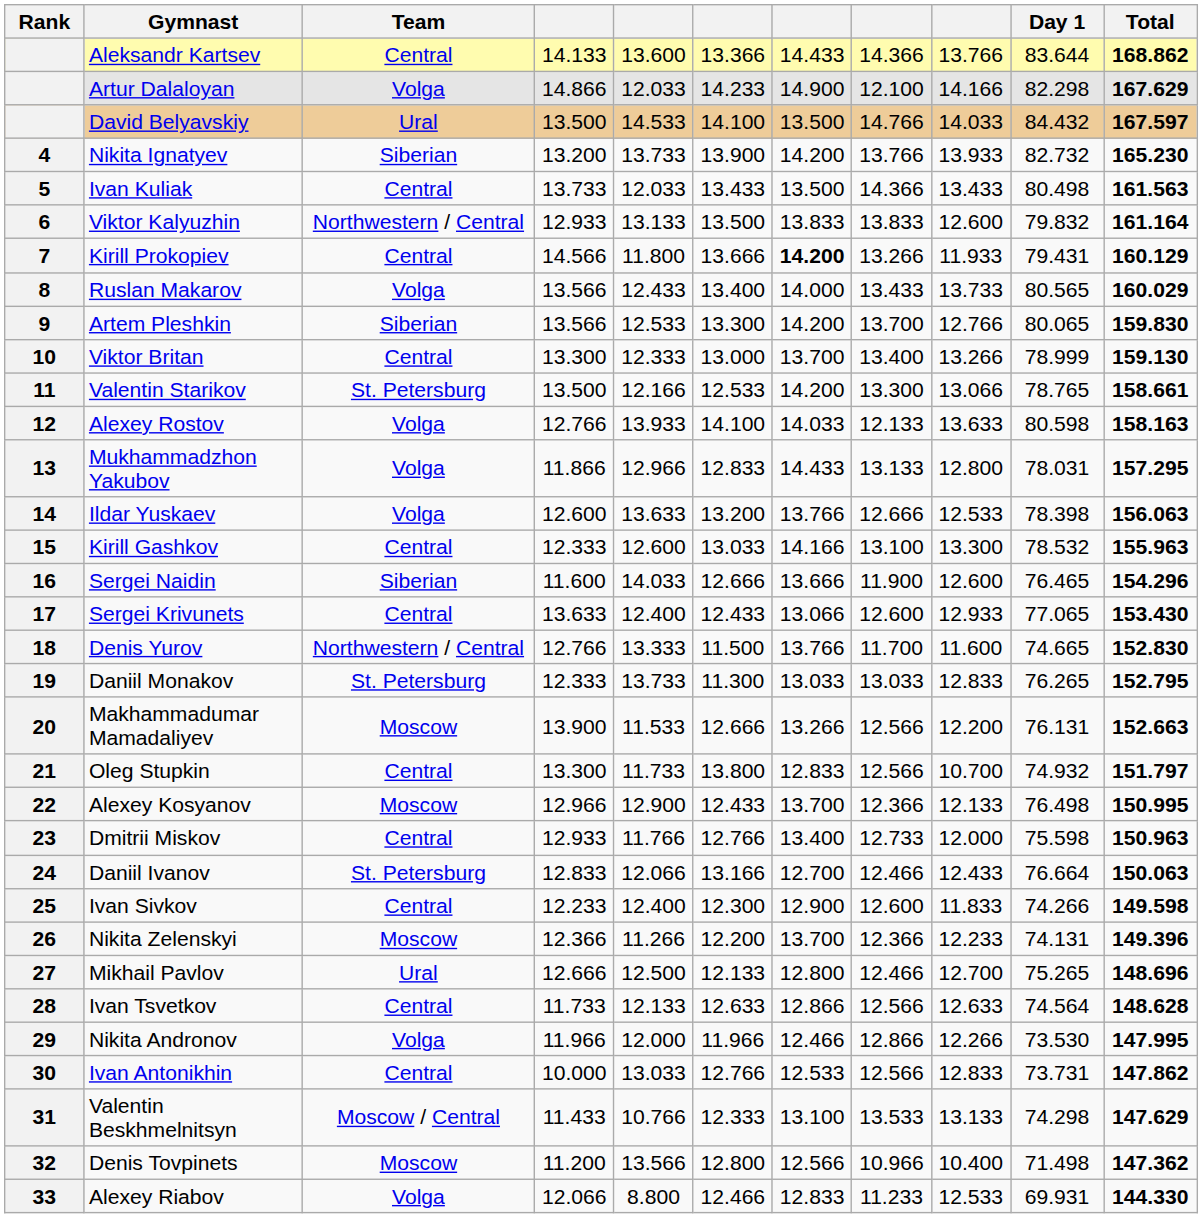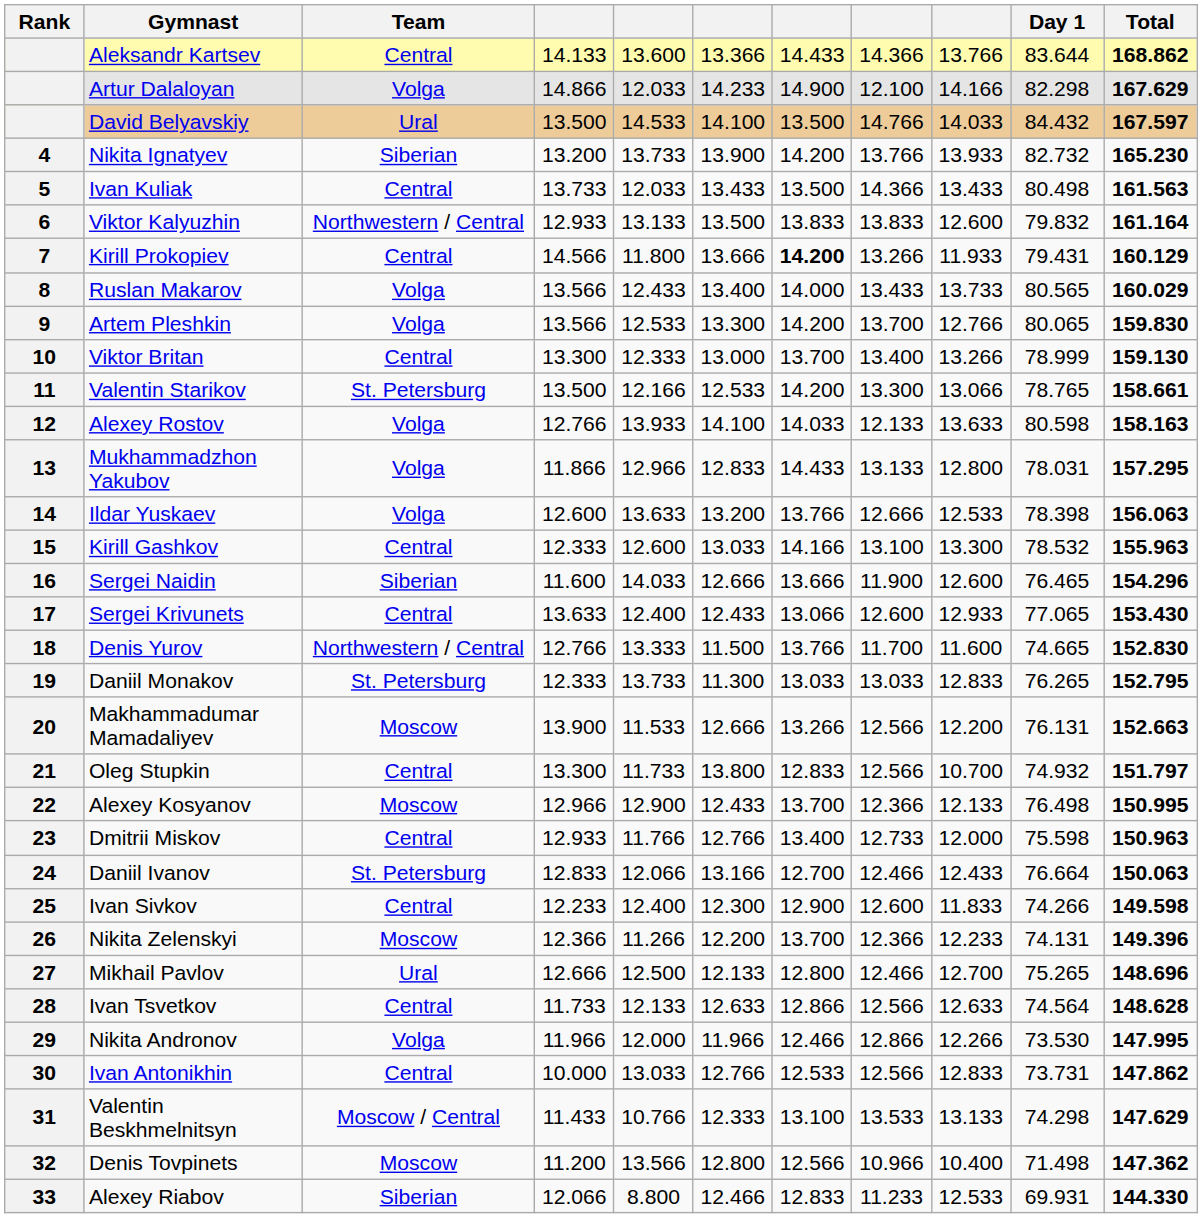Artem Pleshkin | Team: Siberian -> Volga
Alexey Riabov | Team: Volga -> Siberian
